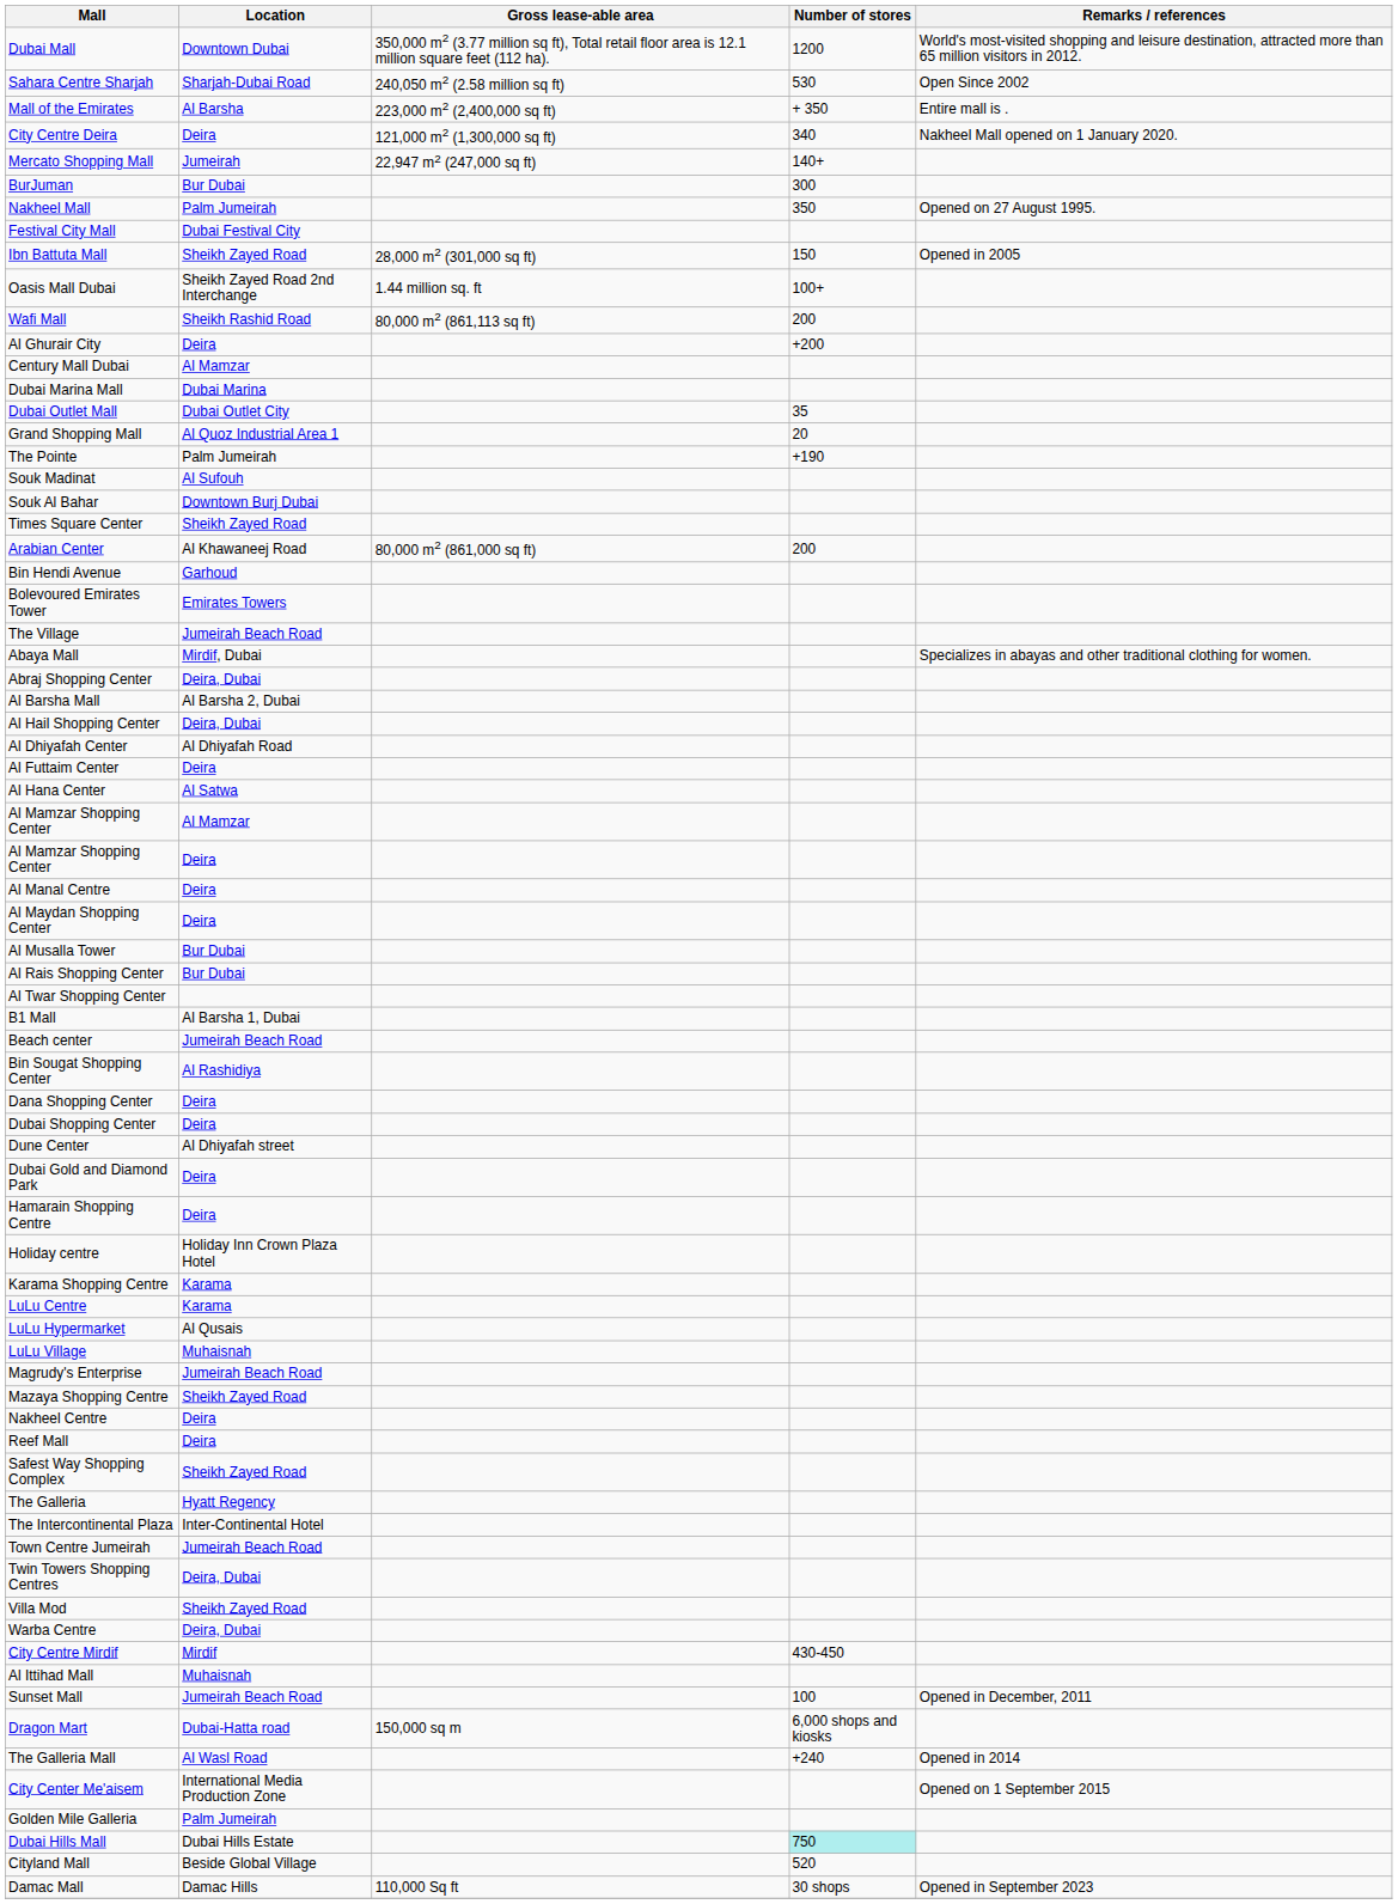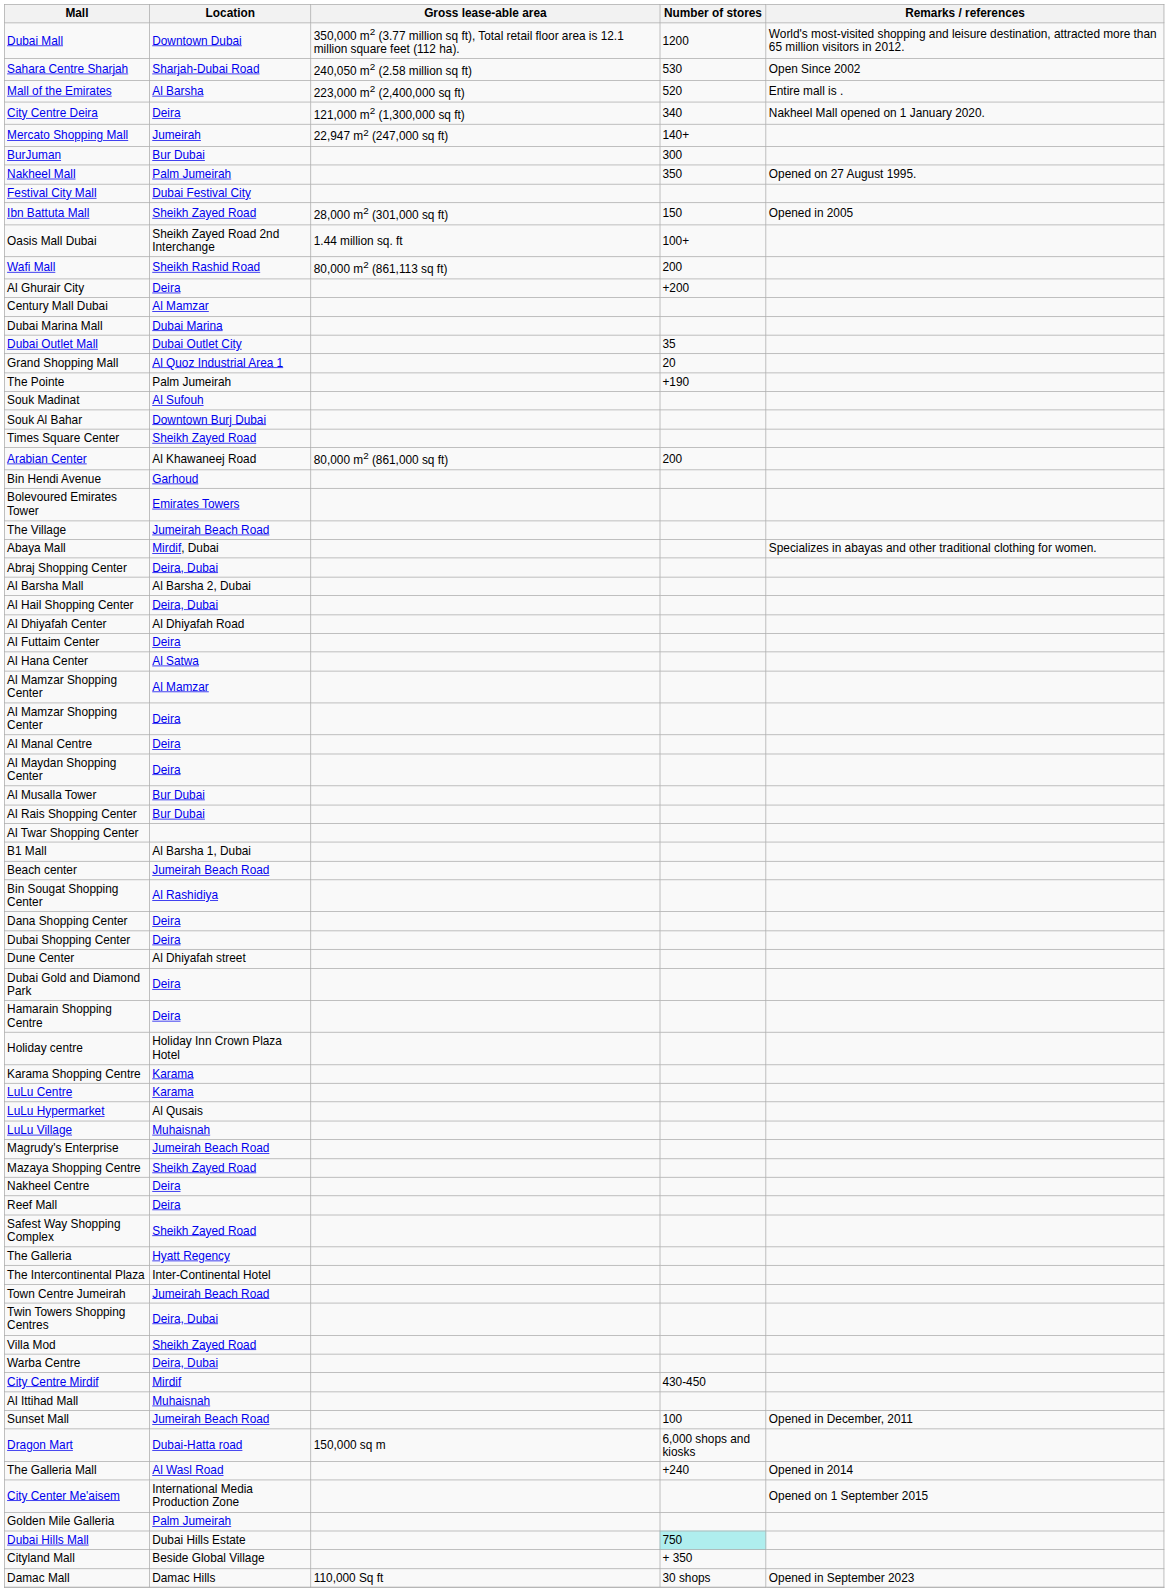Mall of the Emirates | Number of stores: + 350 -> 520
Cityland Mall | Number of stores: 520 -> + 350
